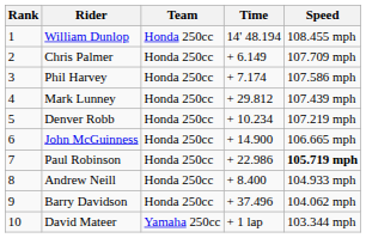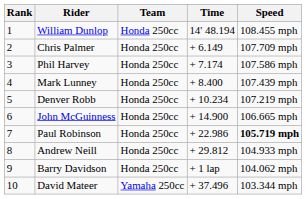Mark Lunney | Time: + 29.812 -> + 8.400
Andrew Neill | Time: + 8.400 -> + 29.812
Barry Davidson | Time: + 37.496 -> + 1 lap
David Mateer | Time: + 1 lap -> + 37.496
